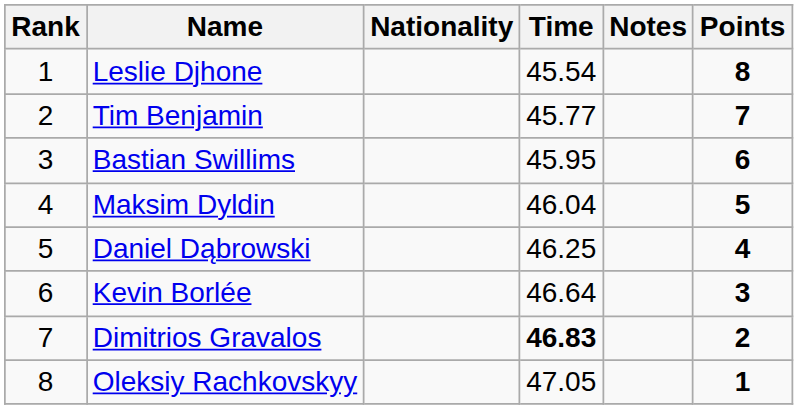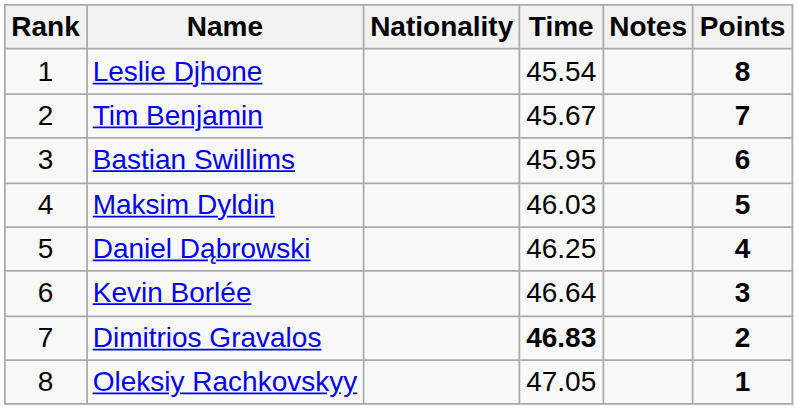Tim Benjamin | Time: 45.77 -> 45.67
Maksim Dyldin | Time: 46.04 -> 46.03
